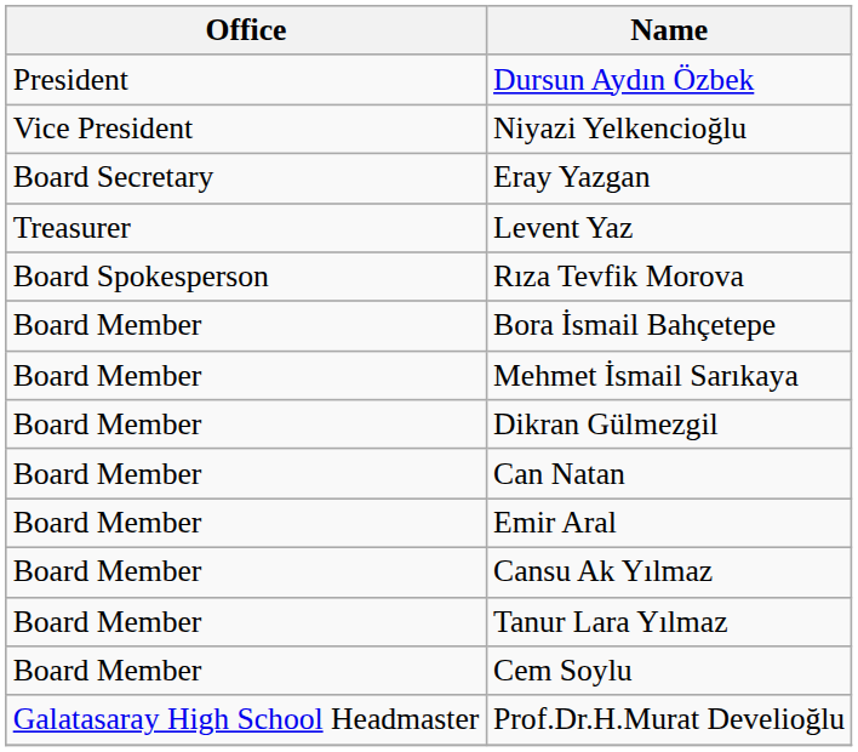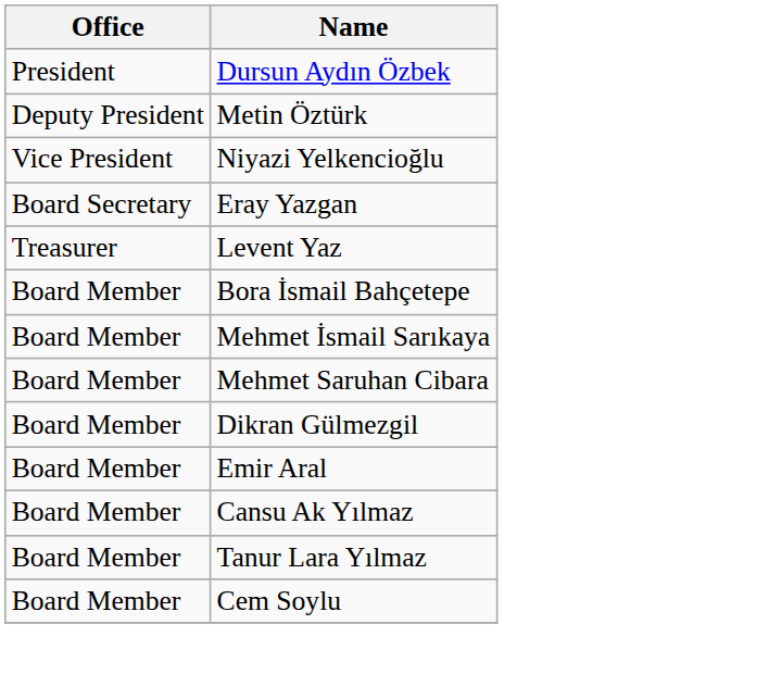+ row: Deputy President | Metin Öztürk
- row: Board Spokesperson | Rıza Tevfik Morova
+ row: Board Member | Mehmet Saruhan Cibara
- row: Board Member | Can Natan
- row: Galatasaray High School Headmaster | Prof.Dr.H.Murat Develioğlu
